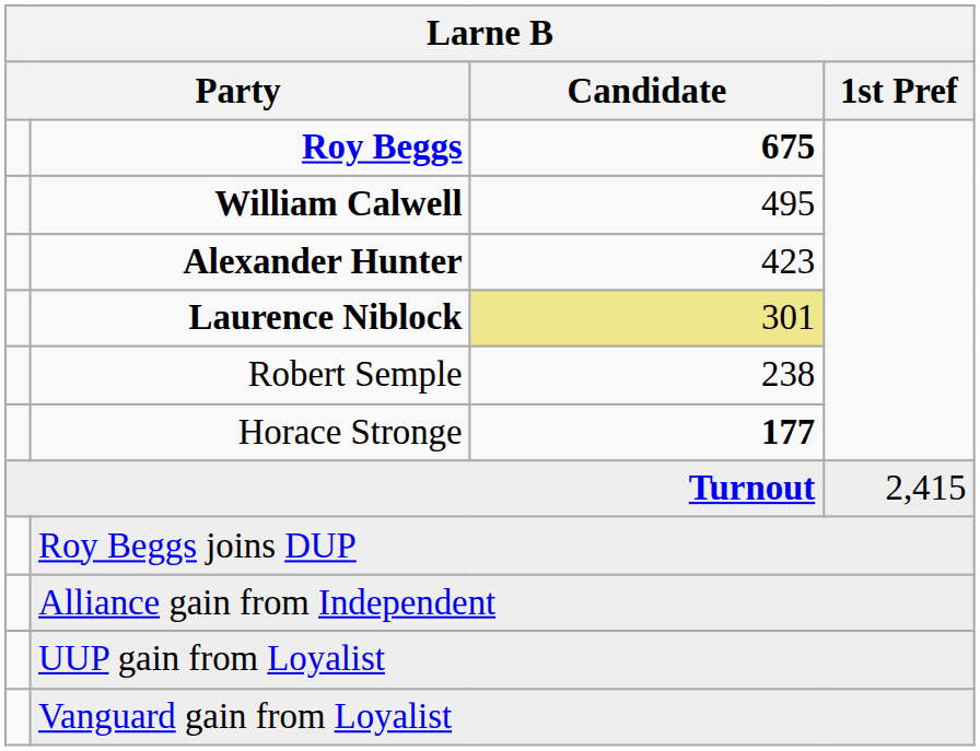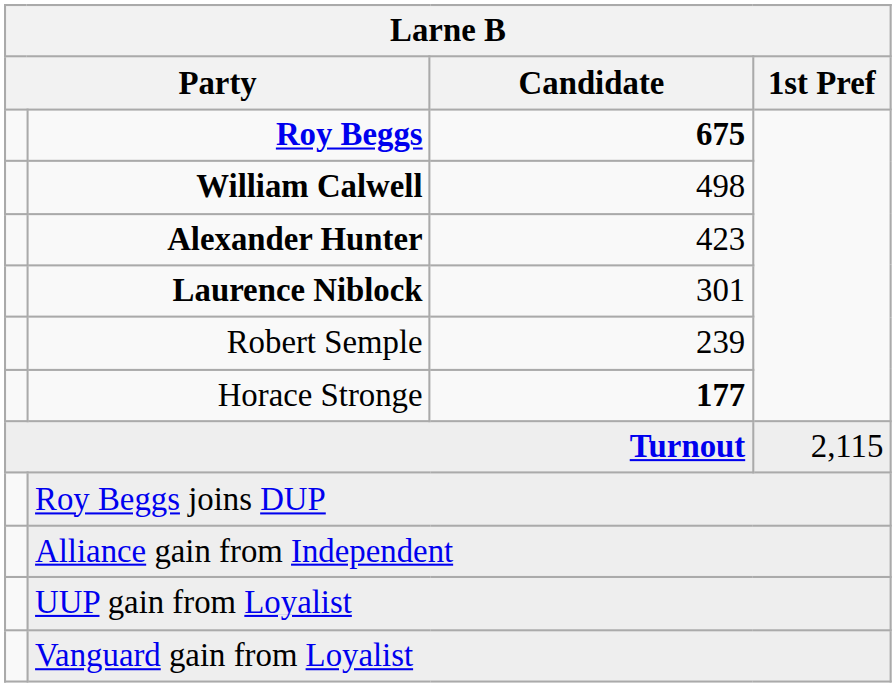William Calwell | Candidate: 495 -> 498
Laurence Niblock | Candidate: khaki background -> no background
Robert Semple | Candidate: 238 -> 239
Turnout | 1st Pref: 2,415 -> 2,115
